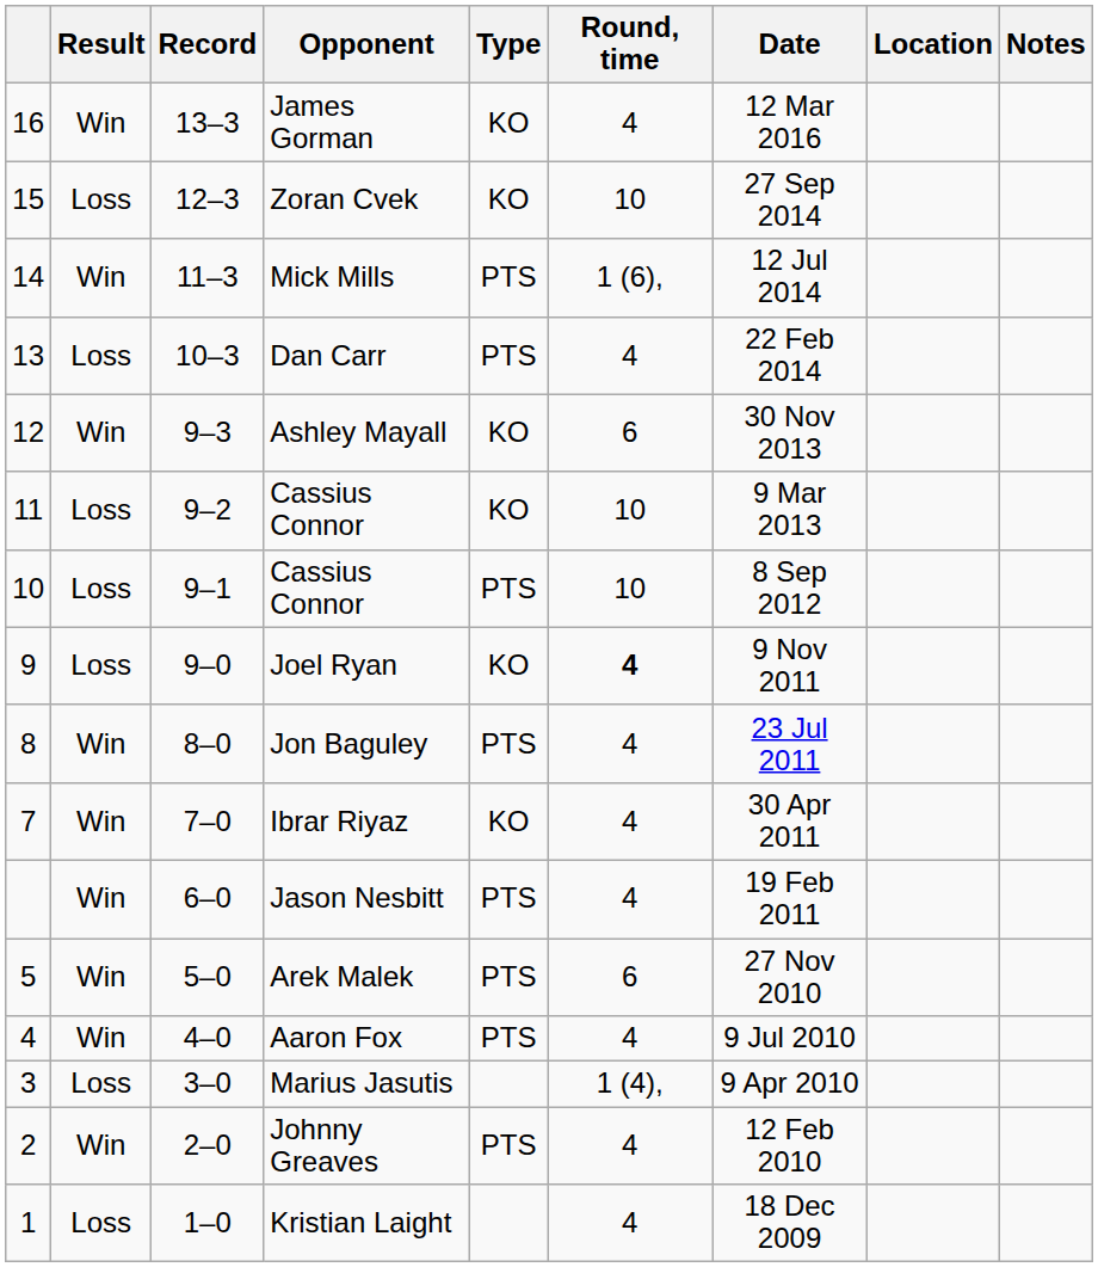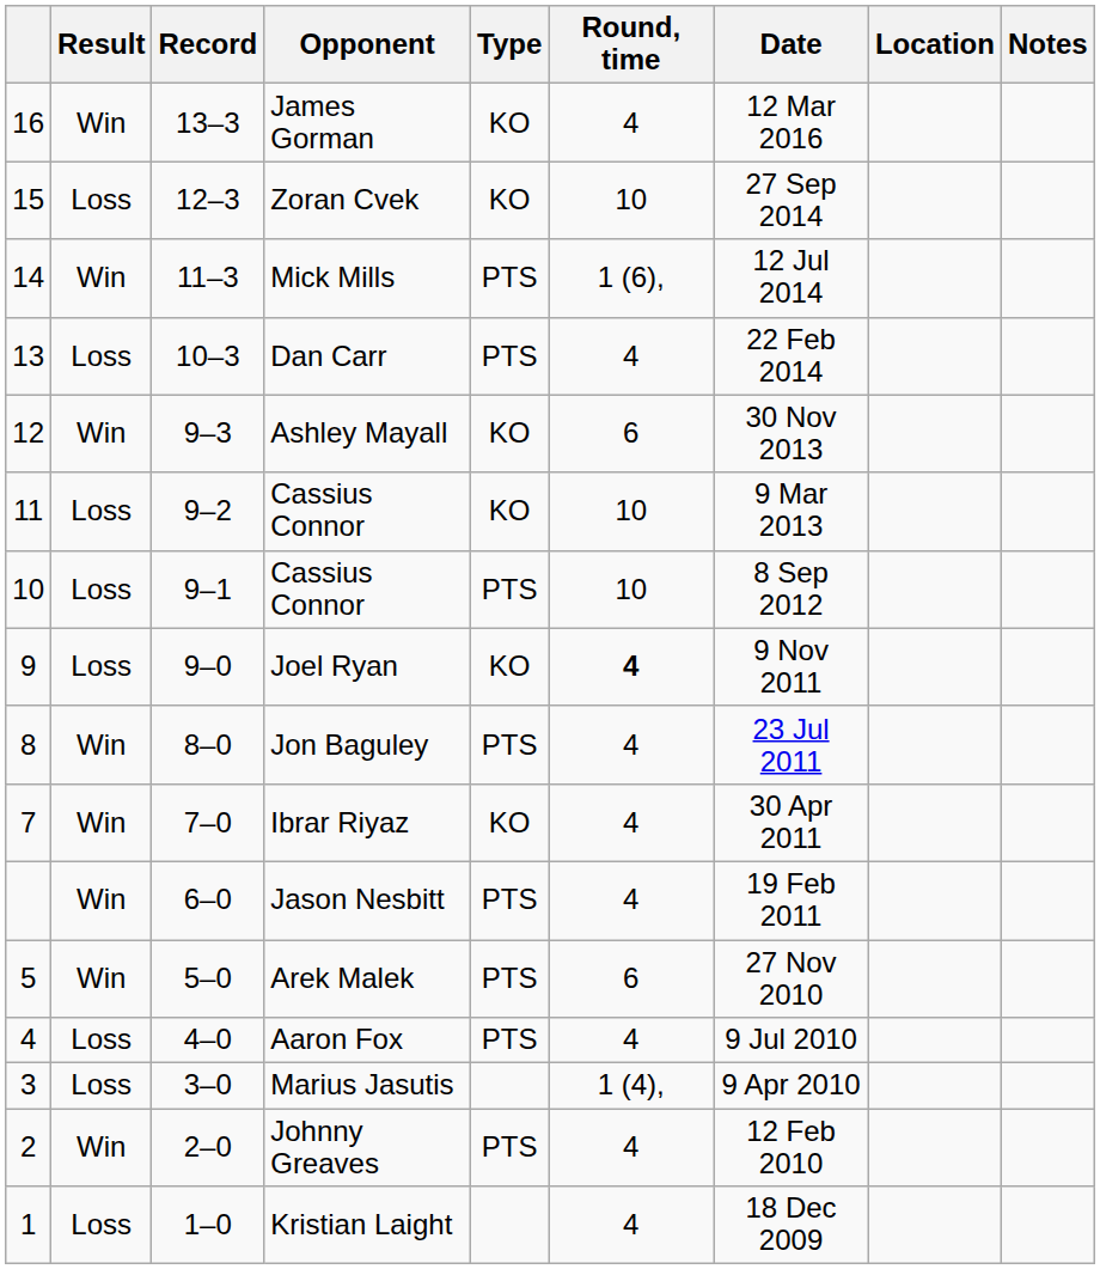Aaron Fox | Result: Win -> Loss
